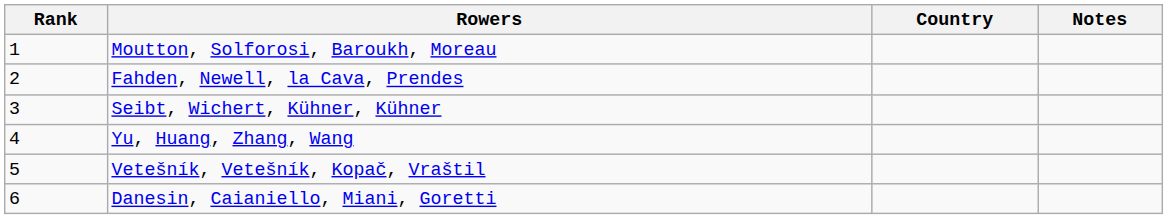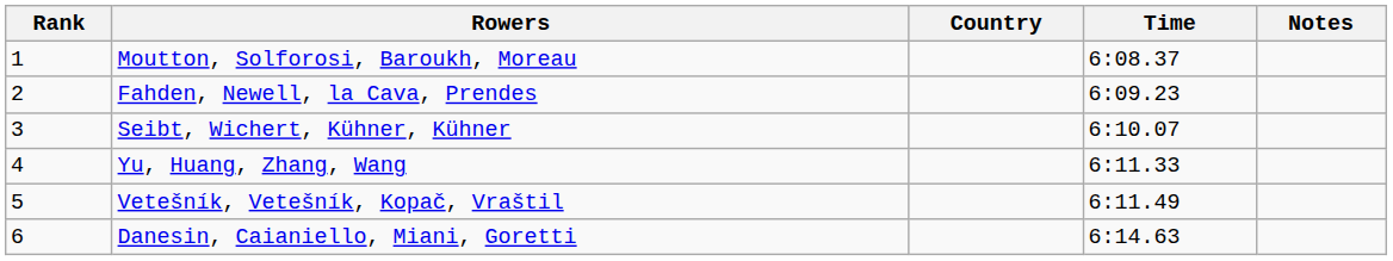+ column: Time | 6:08.37 | 6:09.23 | 6:10.07 | 6:11.33 | 6:11.49 | 6:14.63
